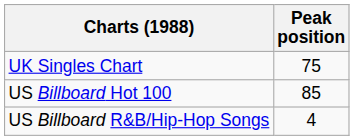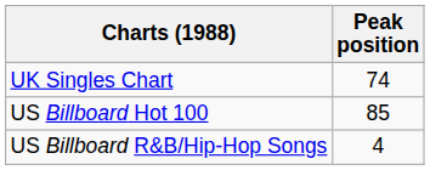UK Singles Chart | Peak position: 75 -> 74
